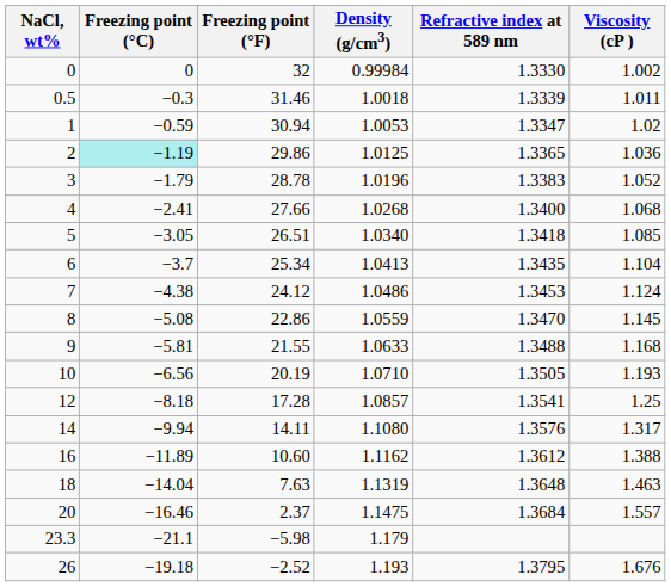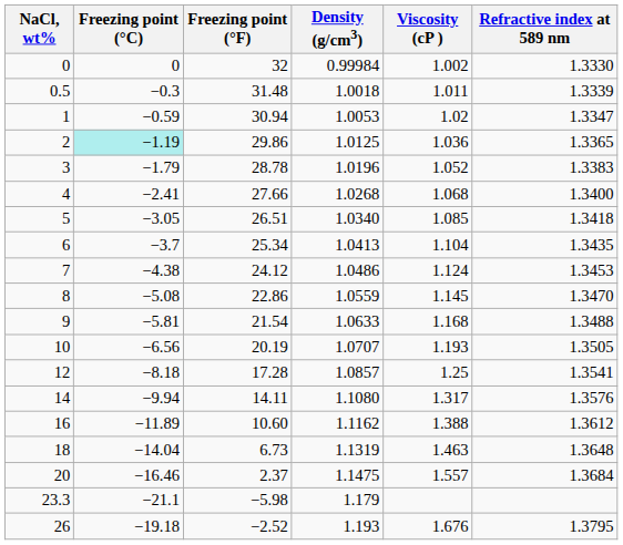columns swapped: Refractive index at 589 nm <-> Viscosity (cP )
0.5 | Freezing point (°F): 31.46 -> 31.48
9 | Freezing point (°F): 21.55 -> 21.54
10 | Density (g/cm3): 1.0710 -> 1.0707
18 | Freezing point (°F): 7.63 -> 6.73
